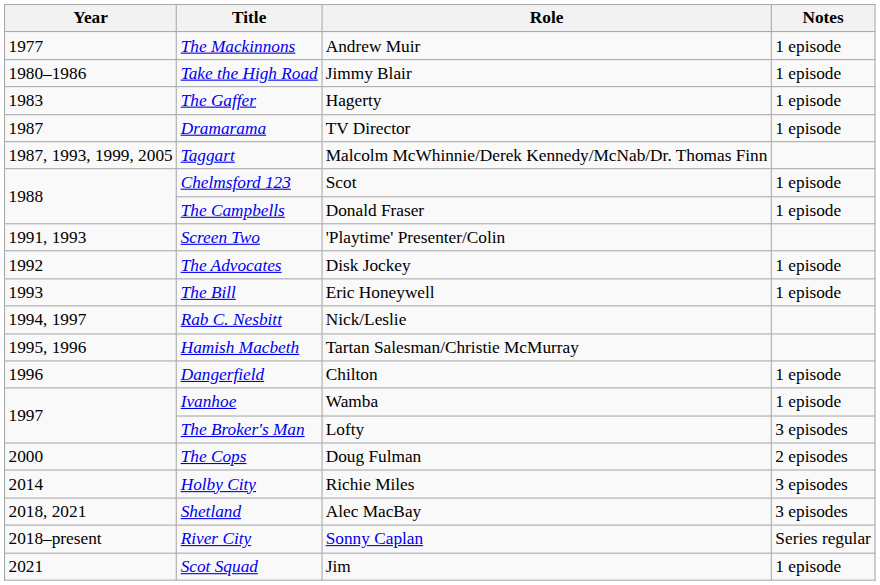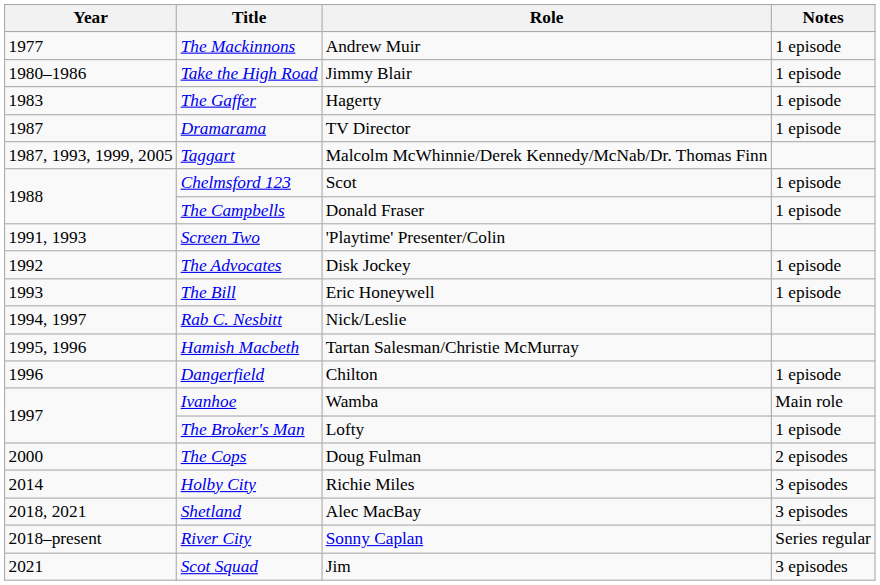Ivanhoe | Notes: 1 episode -> Main role
The Broker's Man | Notes: 3 episodes -> 1 episode
Scot Squad | Notes: 1 episode -> 3 episodes
